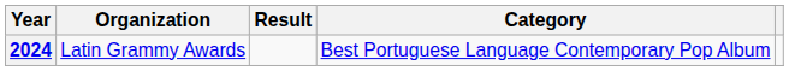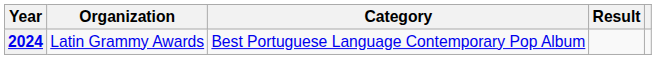columns swapped: Category <-> Result
